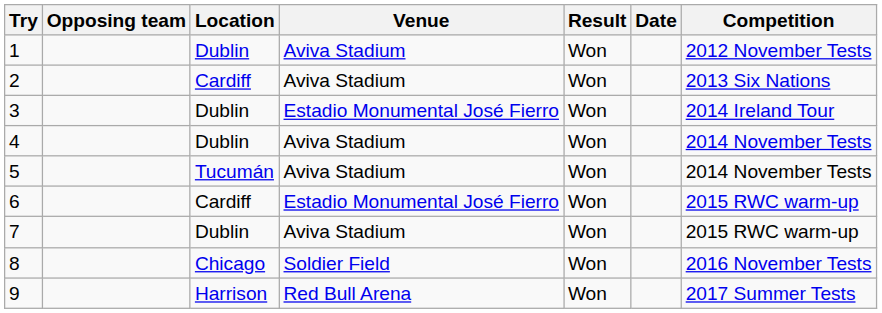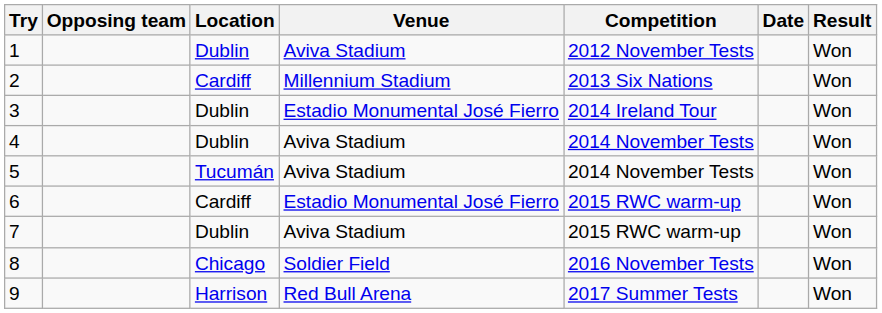columns swapped: Competition <-> Result
2 | Venue: Aviva Stadium -> Millennium Stadium
